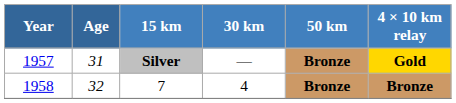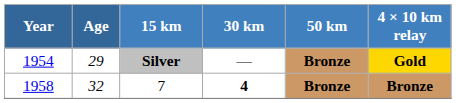Silver | Year: 1957 -> 1954
Silver | Age: 31 -> 29
7 | 30 km: normal -> bold
